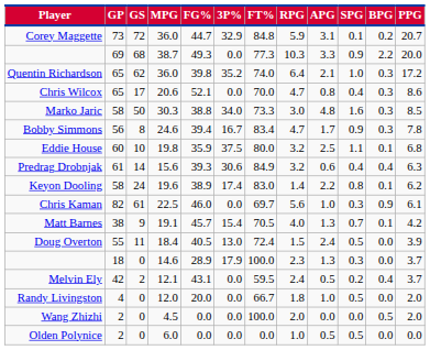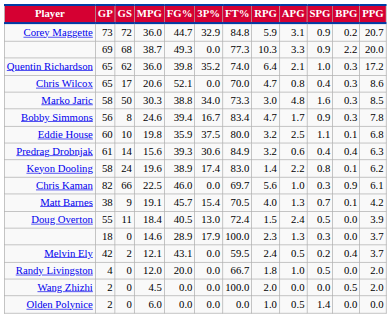Corey Maggette | SPG: 0.1 -> 0.9
Chris Kaman | GS: 61 -> 66
Olden Polynice | SPG: 0.5 -> 1.4
